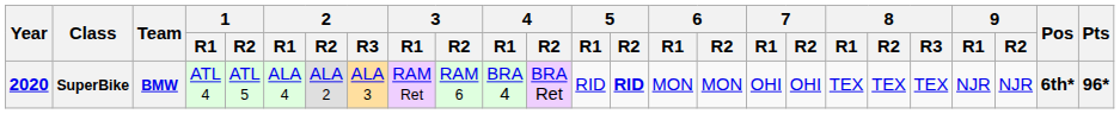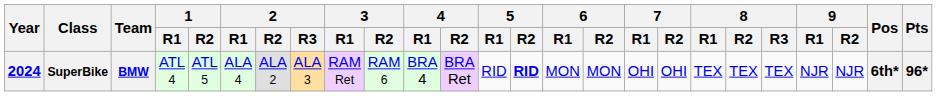SuperBike | Year: 2020 -> 2024
